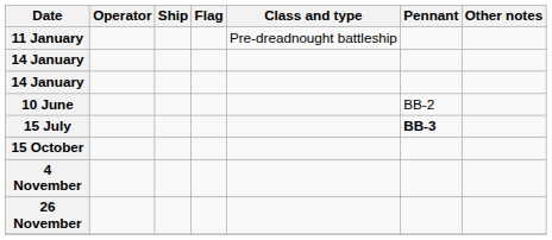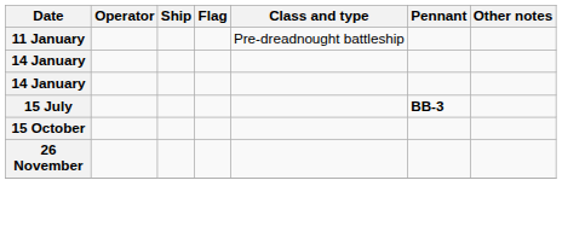- row: 10 June | BB-2
- row: 4 November
